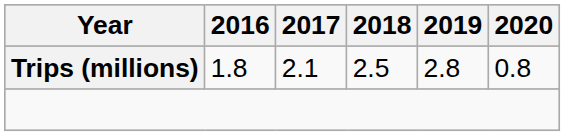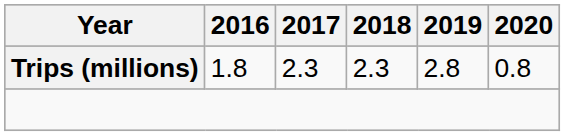Trips (millions) | 2017: 2.1 -> 2.3
Trips (millions) | 2018: 2.5 -> 2.3
